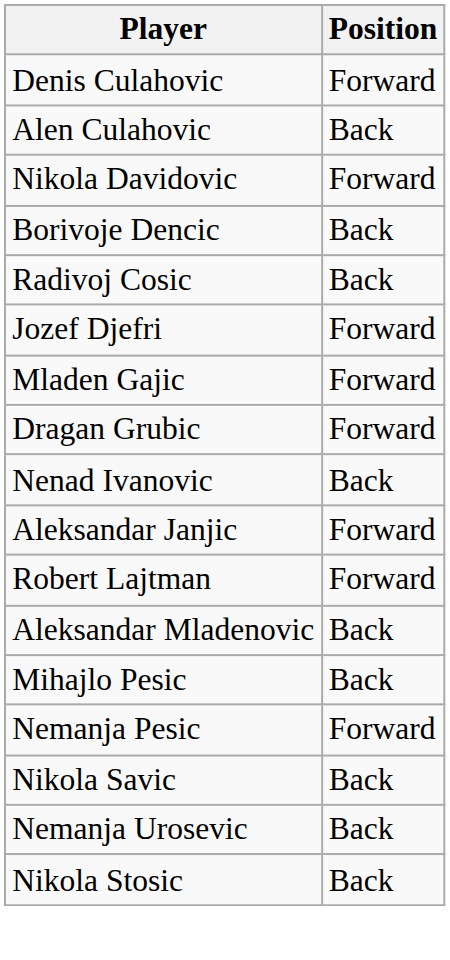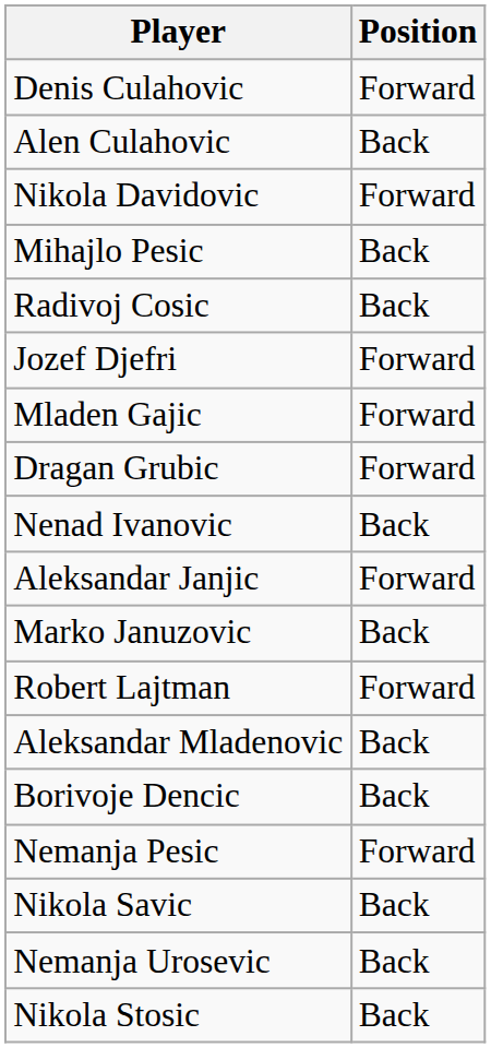rows swapped: Borivoje Dencic <-> Mihajlo Pesic
+ row: Marko Januzovic | Back
